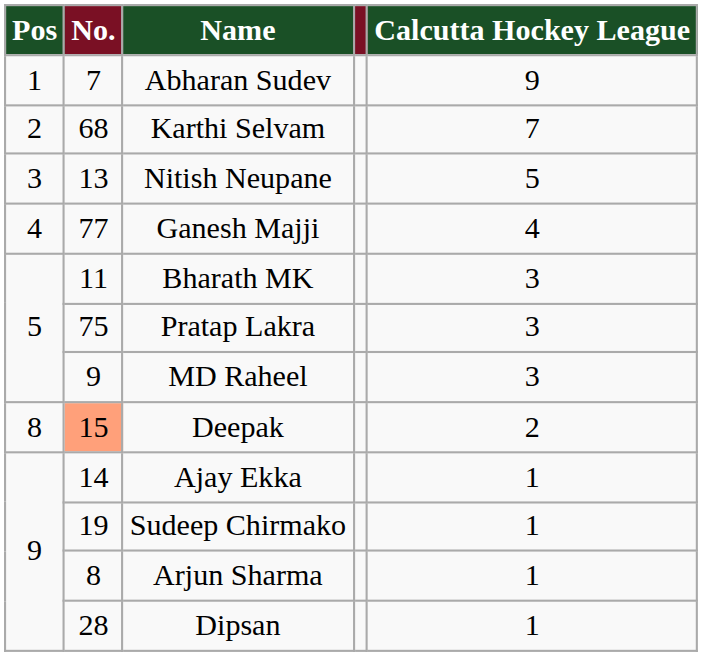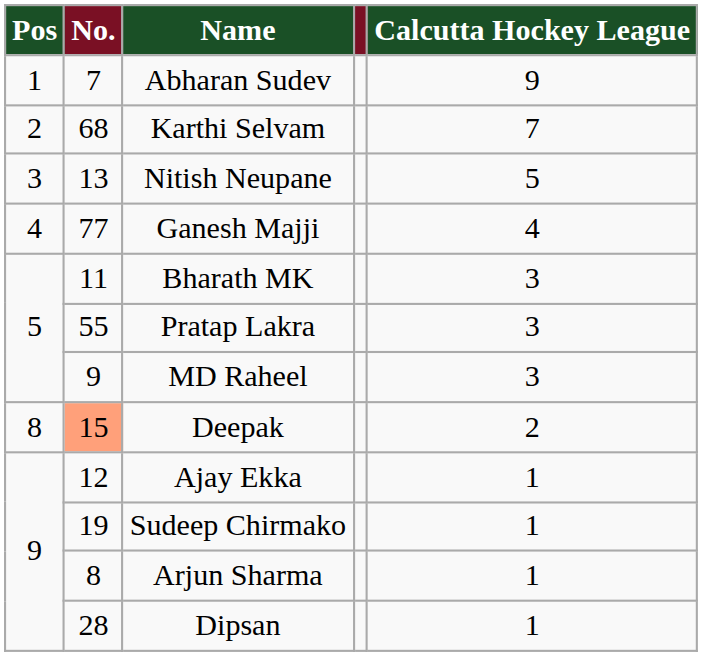Pratap Lakra | No.: 75 -> 55
Ajay Ekka | No.: 14 -> 12
